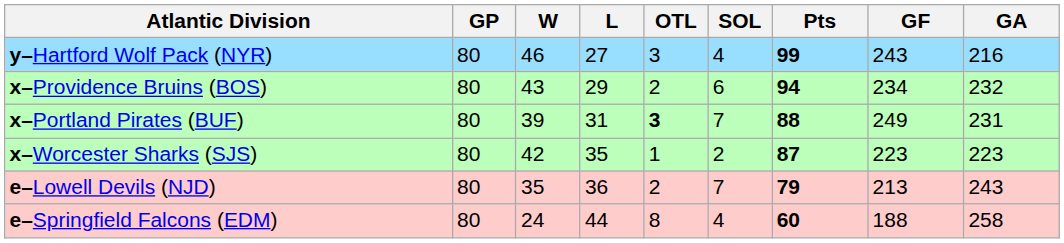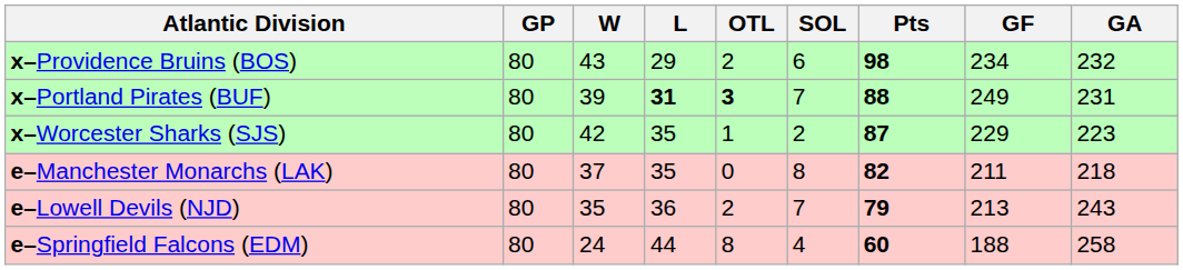- row: y–Hartford Wolf Pack (NYR) | 80 | 46 | 27 | 3 | 4 | 99 | 243 | 216
x–Providence Bruins (BOS) | Pts: 94 -> 98
x–Portland Pirates (BUF) | L: normal -> bold
x–Worcester Sharks (SJS) | GF: 223 -> 229
+ row: e–Manchester Monarchs (LAK) | 80 | 37 | 35 | 0 | 8 | 82 | 211 | 218
